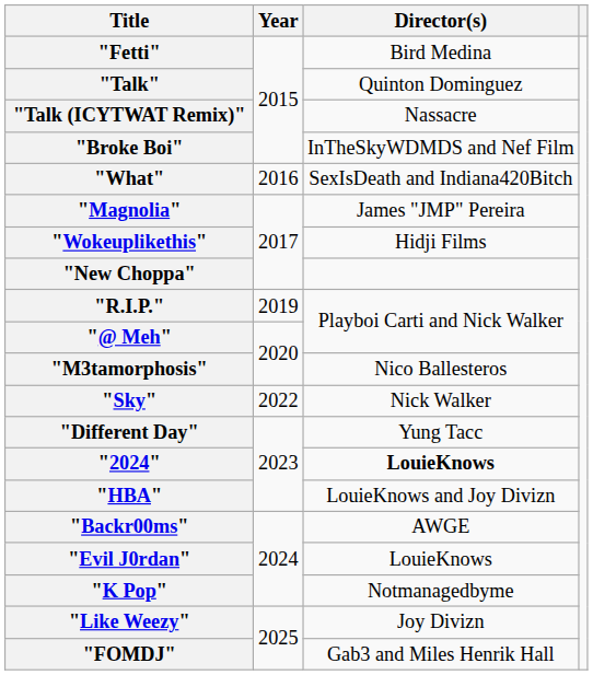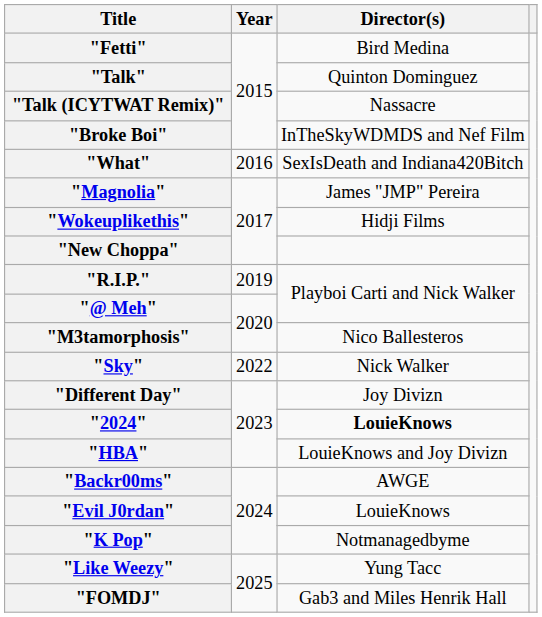"Different Day" | Director(s): Yung Tacc -> Joy Divizn
"Like Weezy" | Director(s): Joy Divizn -> Yung Tacc
